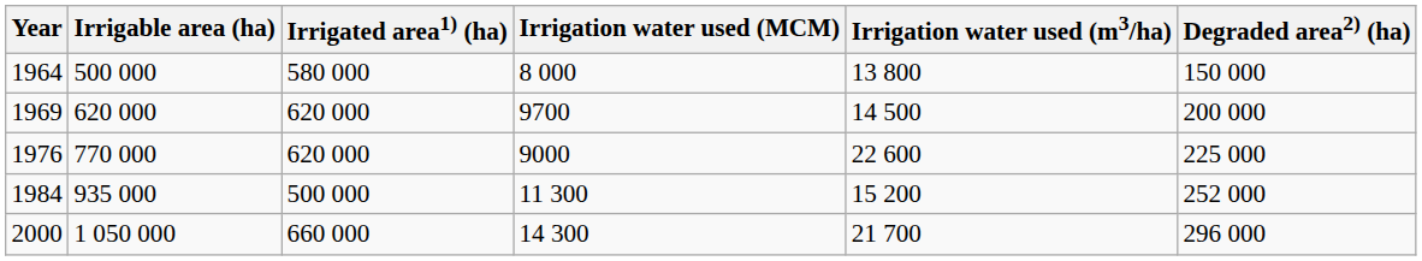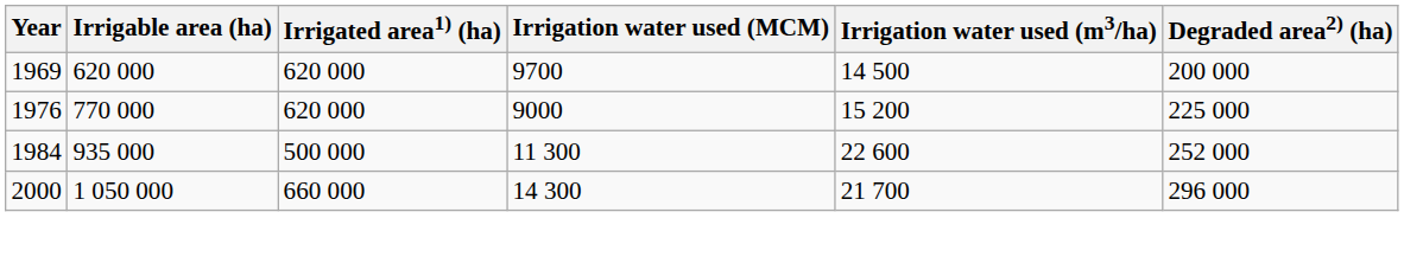- row: 1964 | 500 000 | 580 000 | 8 000 | 13 800 | 150 000
1976 | Irrigation water used (m3/ha): 22 600 -> 15 200
1984 | Irrigation water used (m3/ha): 15 200 -> 22 600
